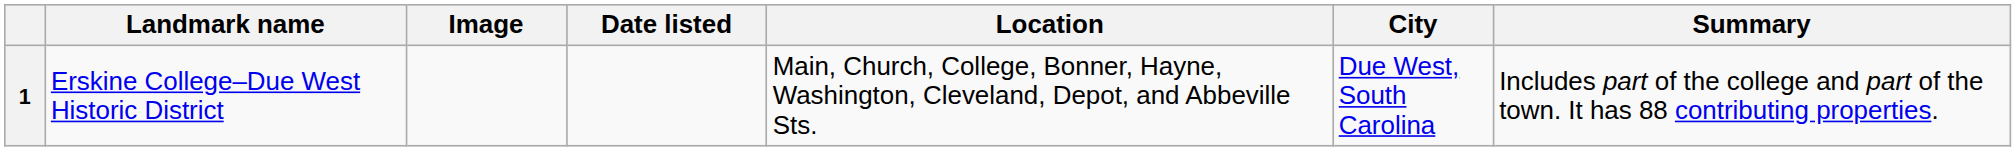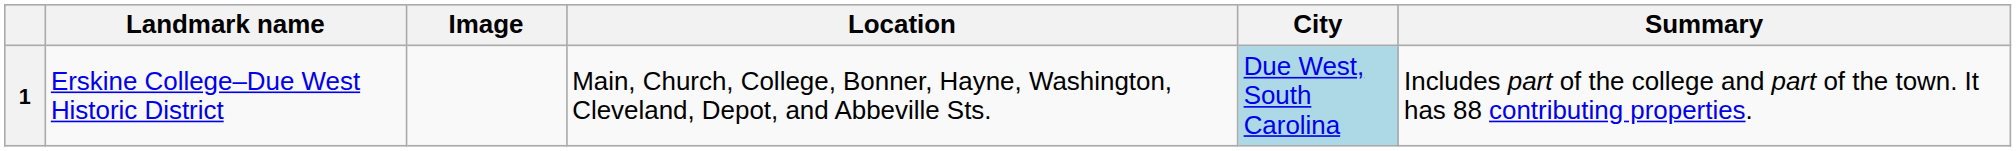- column: Date listed
1 | City: no background -> lightblue background
